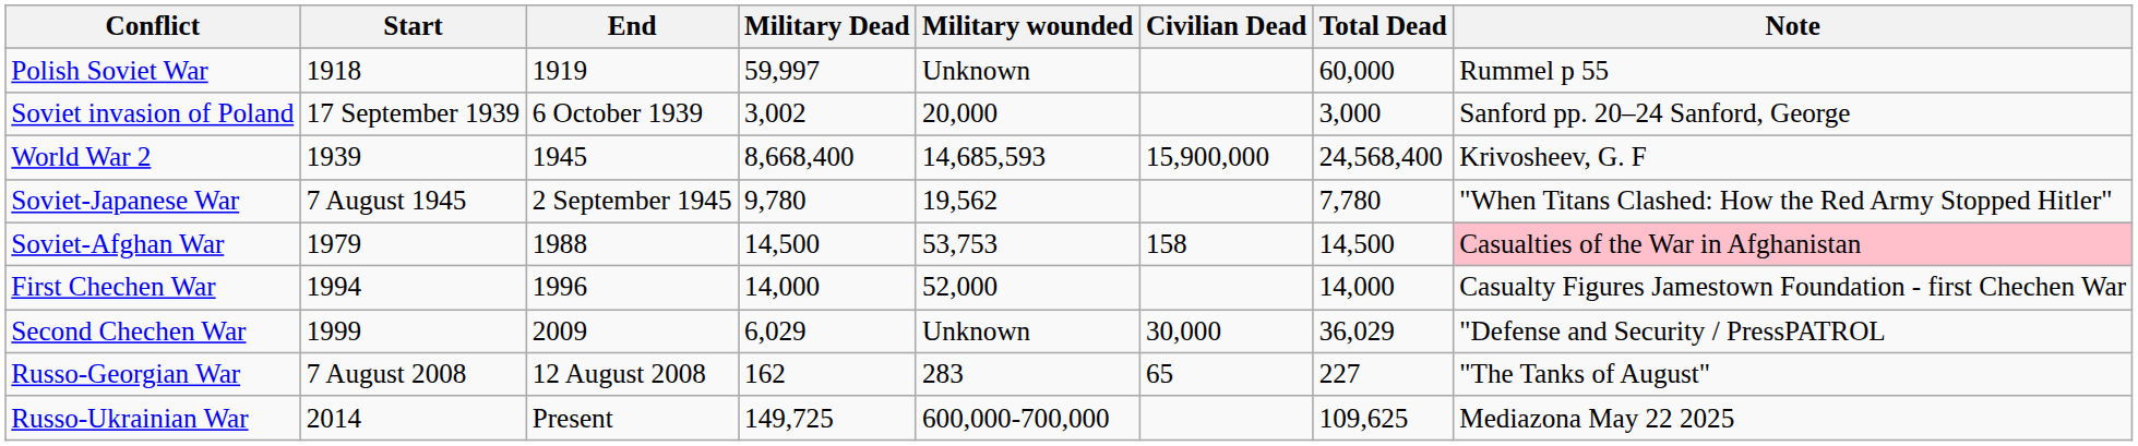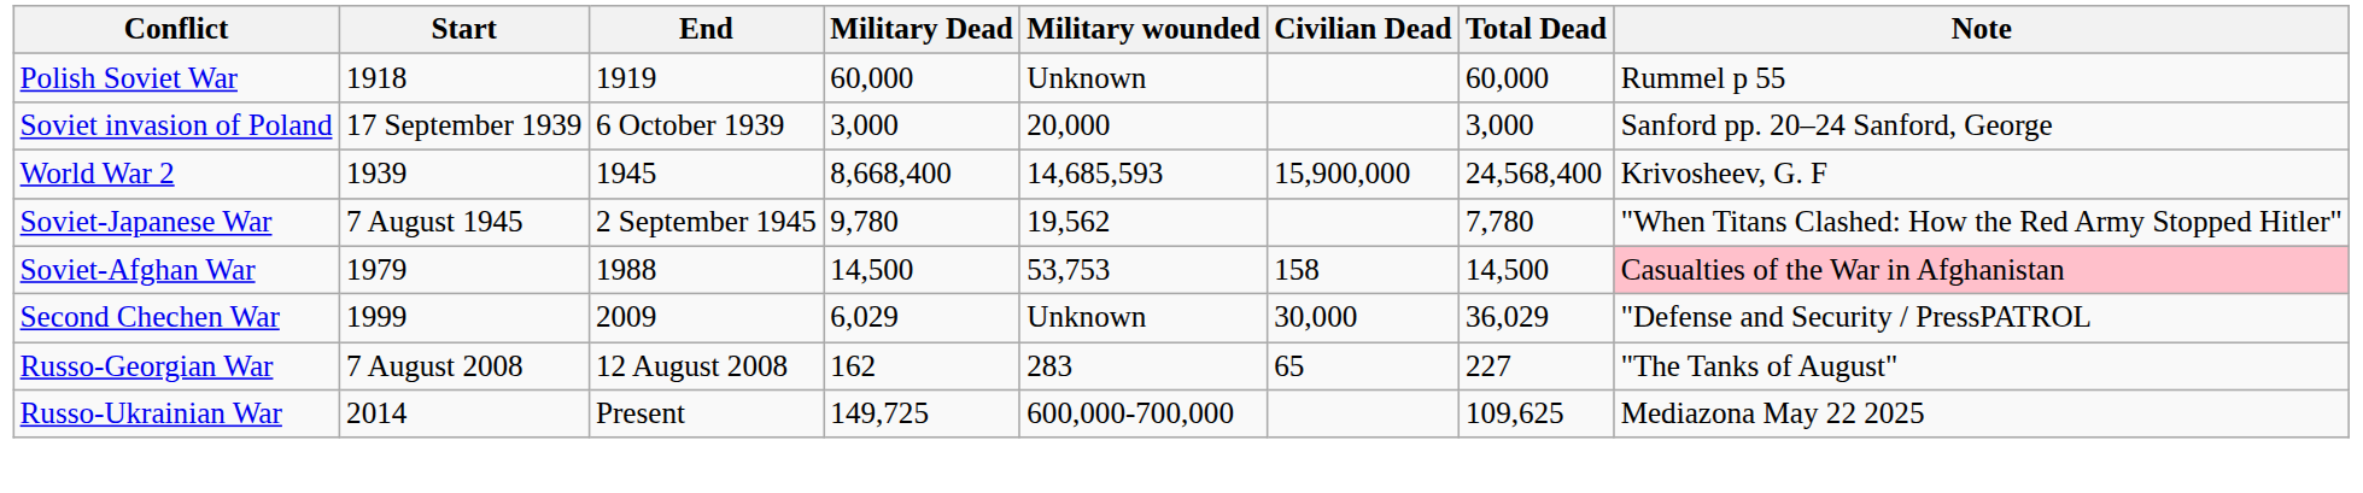Polish Soviet War | Military Dead: 59,997 -> 60,000
Soviet invasion of Poland | Military Dead: 3,002 -> 3,000
- row: First Chechen War | 1994 | 1996 | 14,000 | 52,000 | 14,000 | Casualty Figures Jamestown Foundation - first Chechen War
